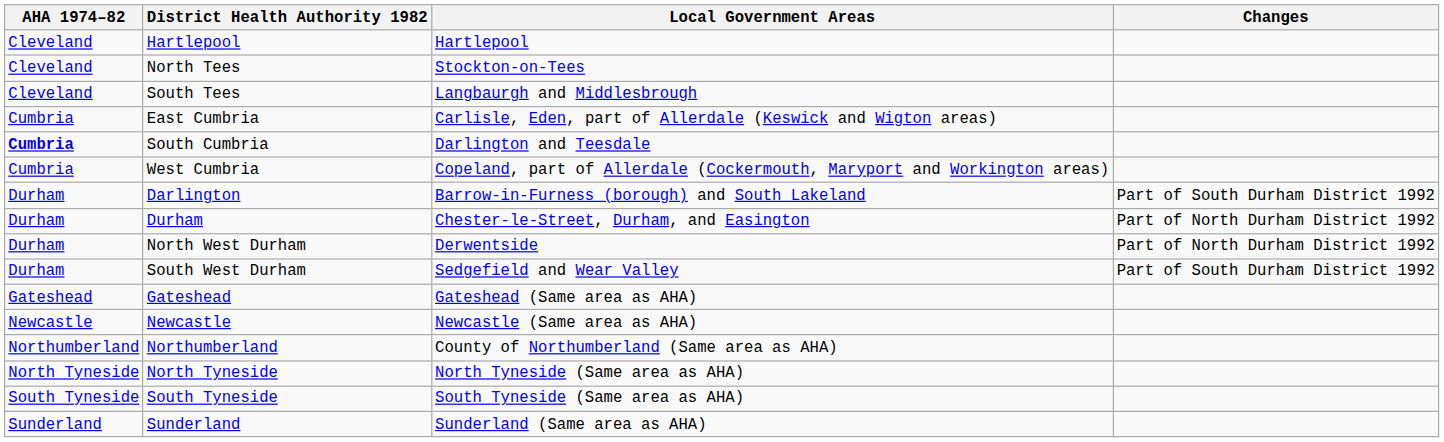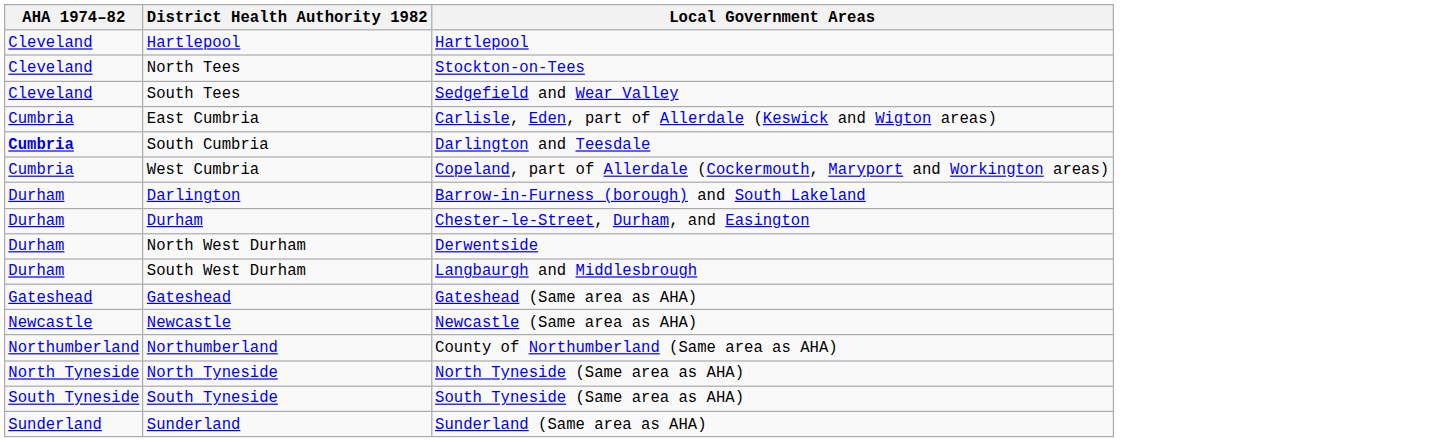- column: Changes | Part of South Durham District 1992 | Part of North Durham District 1992 | Part of North Durham District 1992 | Part of South Durham District 1992
South Tees | Local Government Areas: Langbaurgh and Middlesbrough -> Sedgefield and Wear Valley
South West Durham | Local Government Areas: Sedgefield and Wear Valley -> Langbaurgh and Middlesbrough
